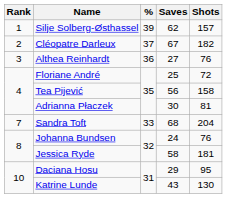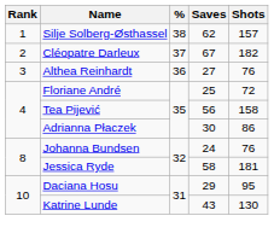Silje Solberg-Østhassel | %: 39 -> 38
Adrianna Płaczek | Shots: 81 -> 86
- row: 7 | Sandra Toft | 33 | 68 | 204
